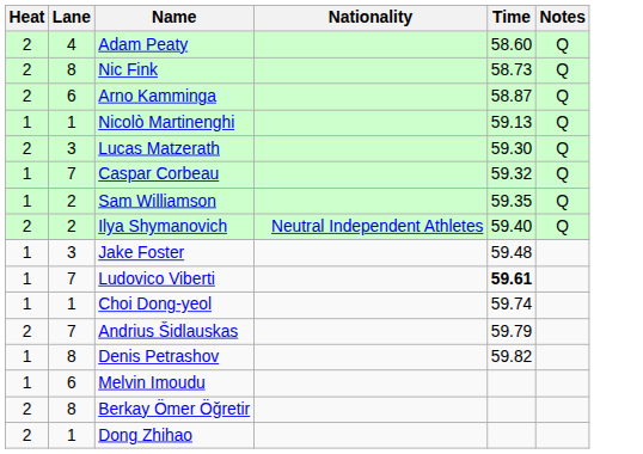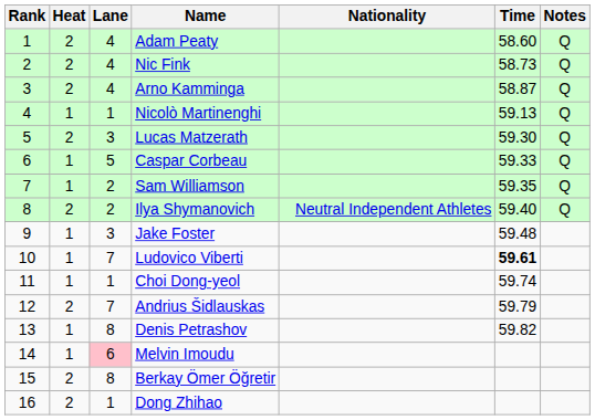+ column: Rank | 1 | 2 | 3 | 4 | 5 | 6 | 7 | 8 | 9 | 10 | 11 | 12 | 13 | 14 | 15 | 16
Nic Fink | Lane: 8 -> 4
Arno Kamminga | Lane: 6 -> 4
Caspar Corbeau | Lane: 7 -> 5
Caspar Corbeau | Time: 59.32 -> 59.33
Melvin Imoudu | Lane: no background -> pink background
